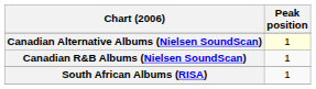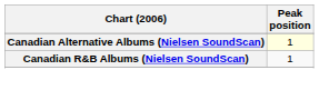- row: South African Albums (RISA) | 1
